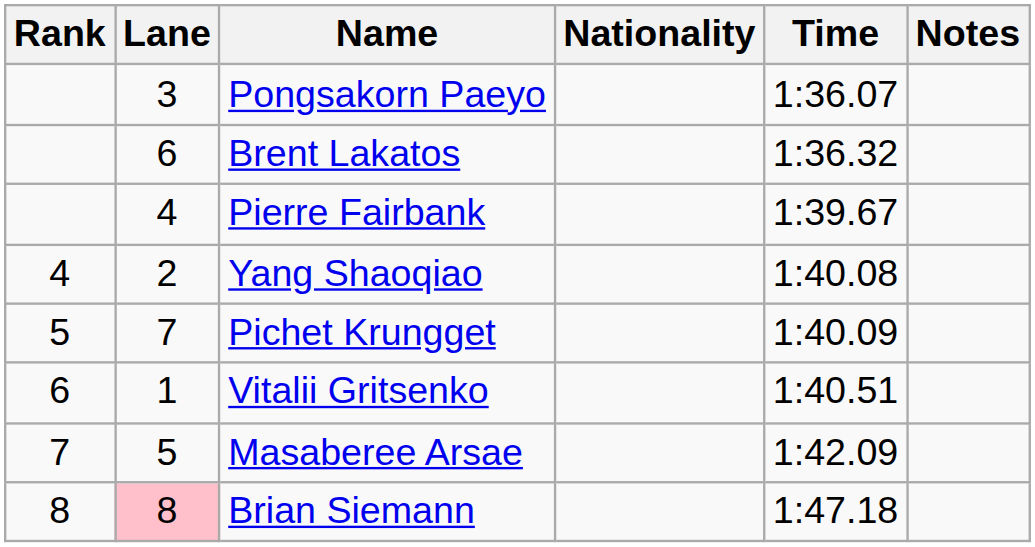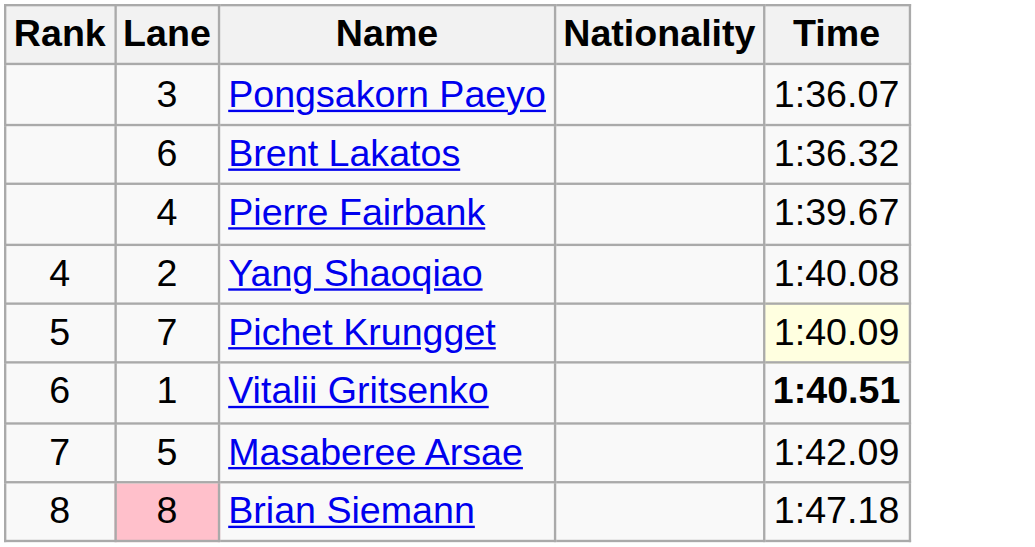- column: Notes
Pichet Krungget | Time: no background -> lightyellow background
Vitalii Gritsenko | Time: normal -> bold
